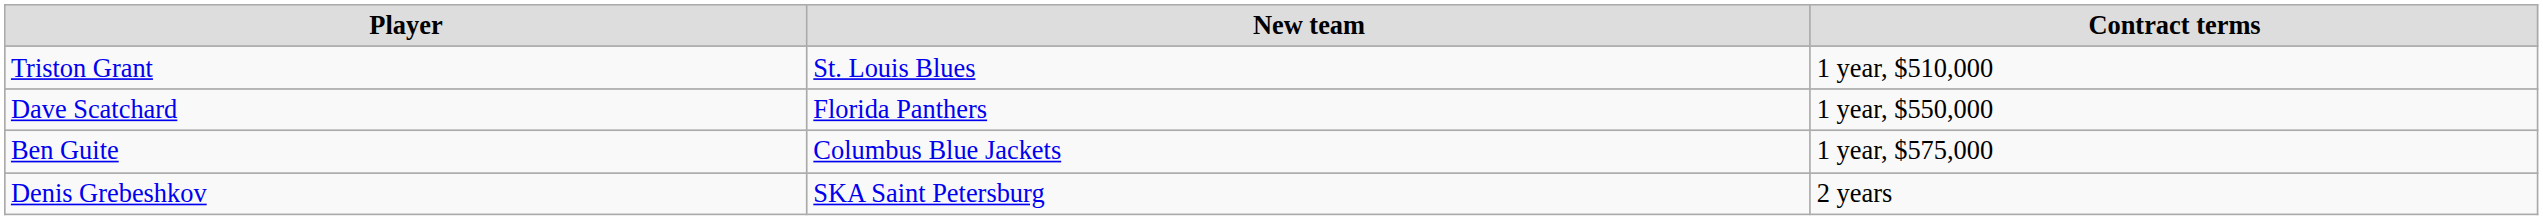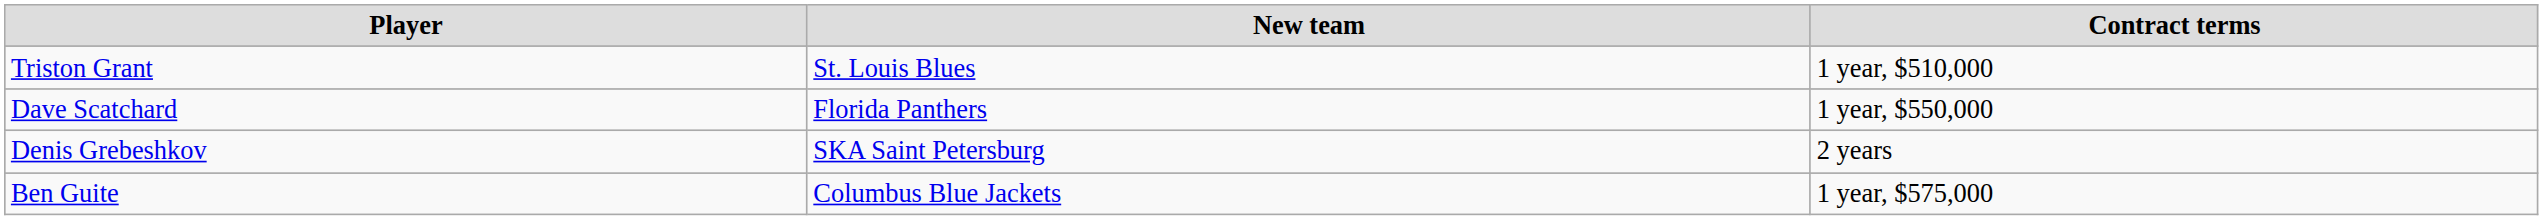rows swapped: Denis Grebeshkov <-> Ben Guite
